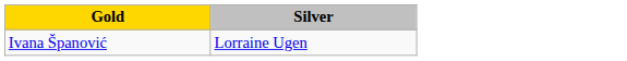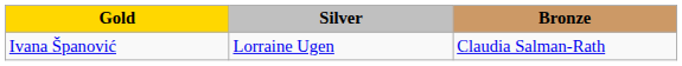+ column: Bronze | Claudia Salman-Rath
